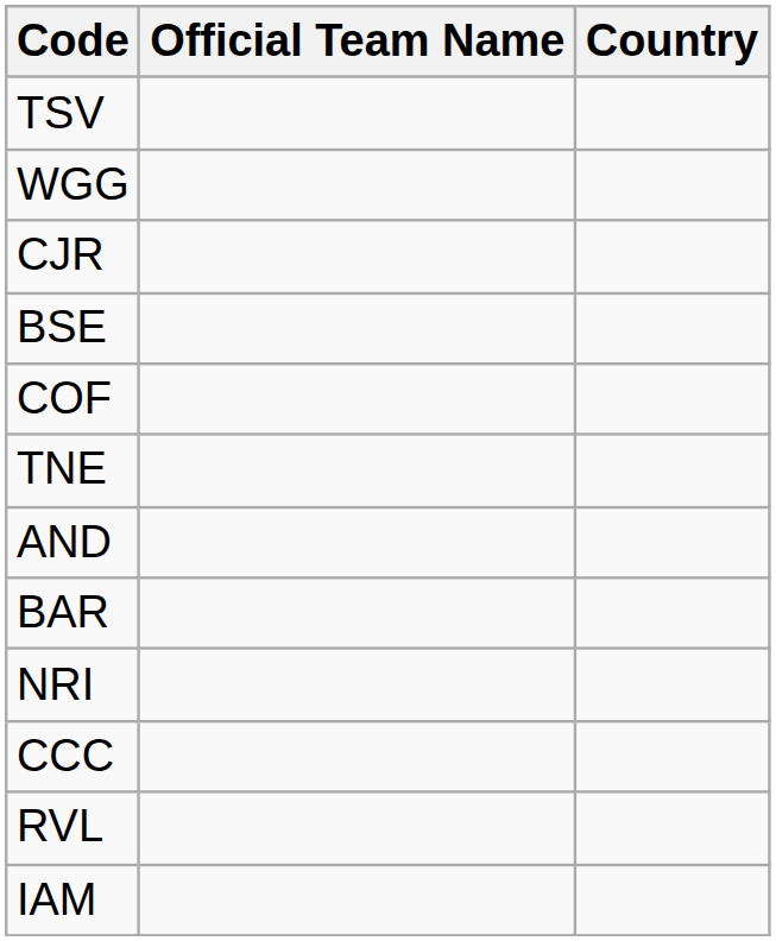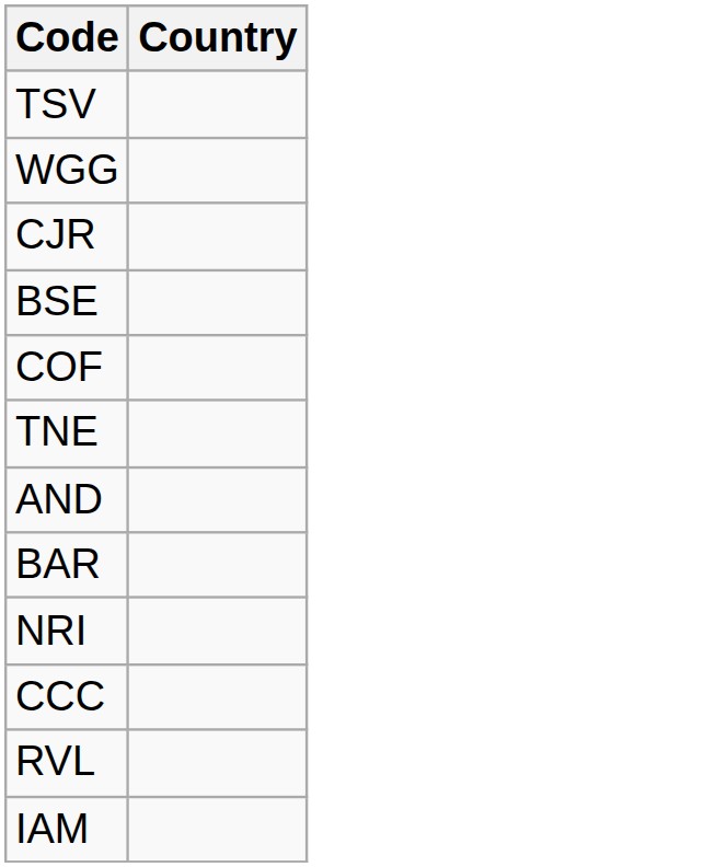- column: Official Team Name
